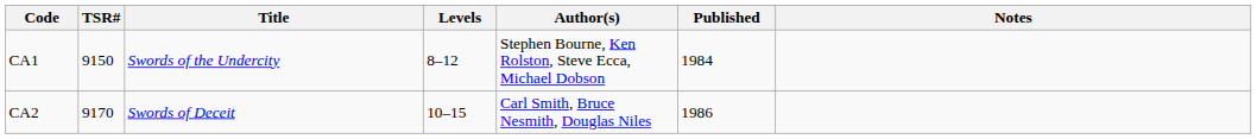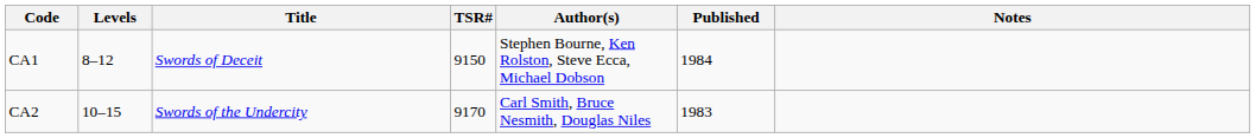columns swapped: TSR# <-> Levels
CA1 | Title: Swords of the Undercity -> Swords of Deceit
CA2 | Title: Swords of Deceit -> Swords of the Undercity
CA2 | Published: 1986 -> 1983
